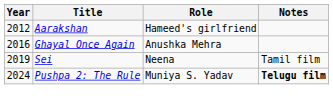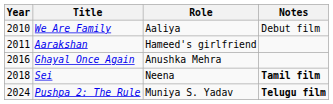+ row: 2010 | We Are Family | Aaliya | Debut film
Aarakshan | Year: 2012 -> 2011
Sei | Year: 2019 -> 2018
Sei | Notes: normal -> bold
